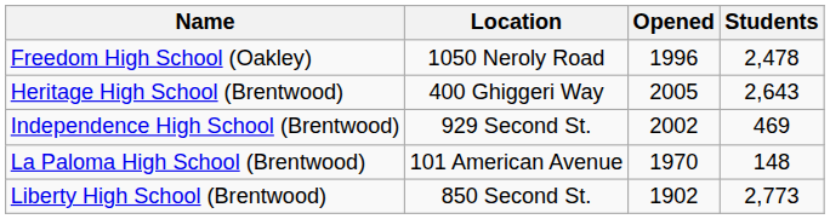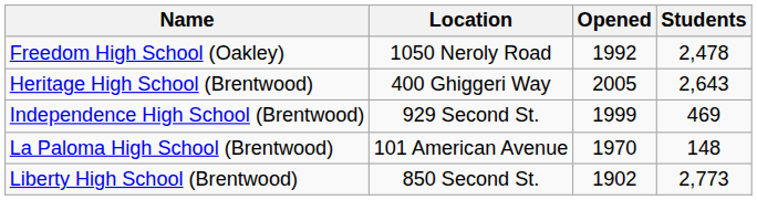Freedom High School (Oakley) | Opened: 1996 -> 1992
Independence High School (Brentwood) | Opened: 2002 -> 1999
